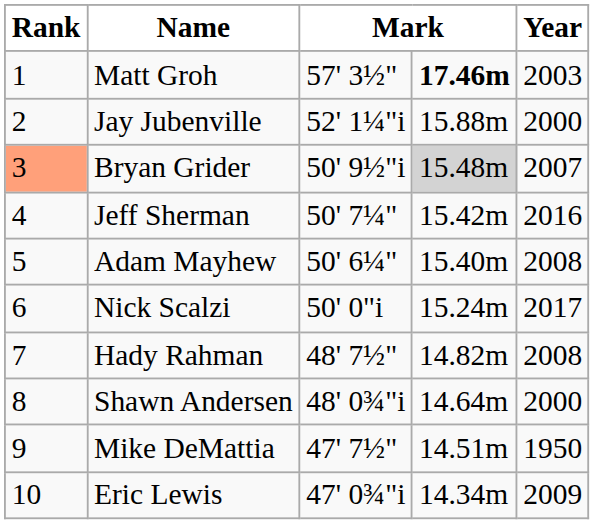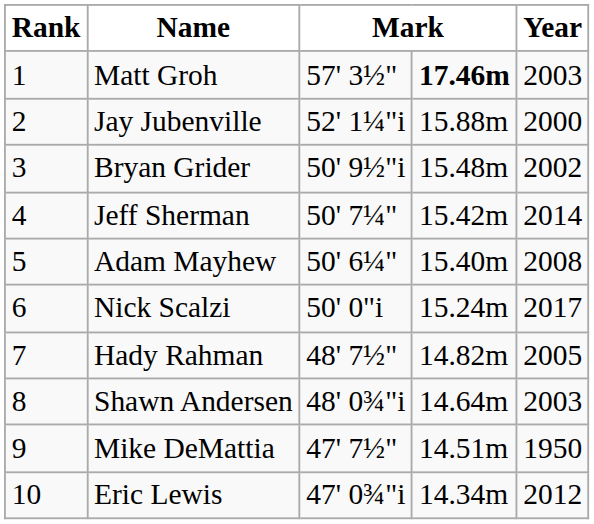Bryan Grider | Rank: lightsalmon background -> no background
Bryan Grider | column 4: lightgrey background -> no background
Bryan Grider | Year: 2007 -> 2002
Jeff Sherman | Year: 2016 -> 2014
Hady Rahman | Year: 2008 -> 2005
Shawn Andersen | Year: 2000 -> 2003
Eric Lewis | Year: 2009 -> 2012
